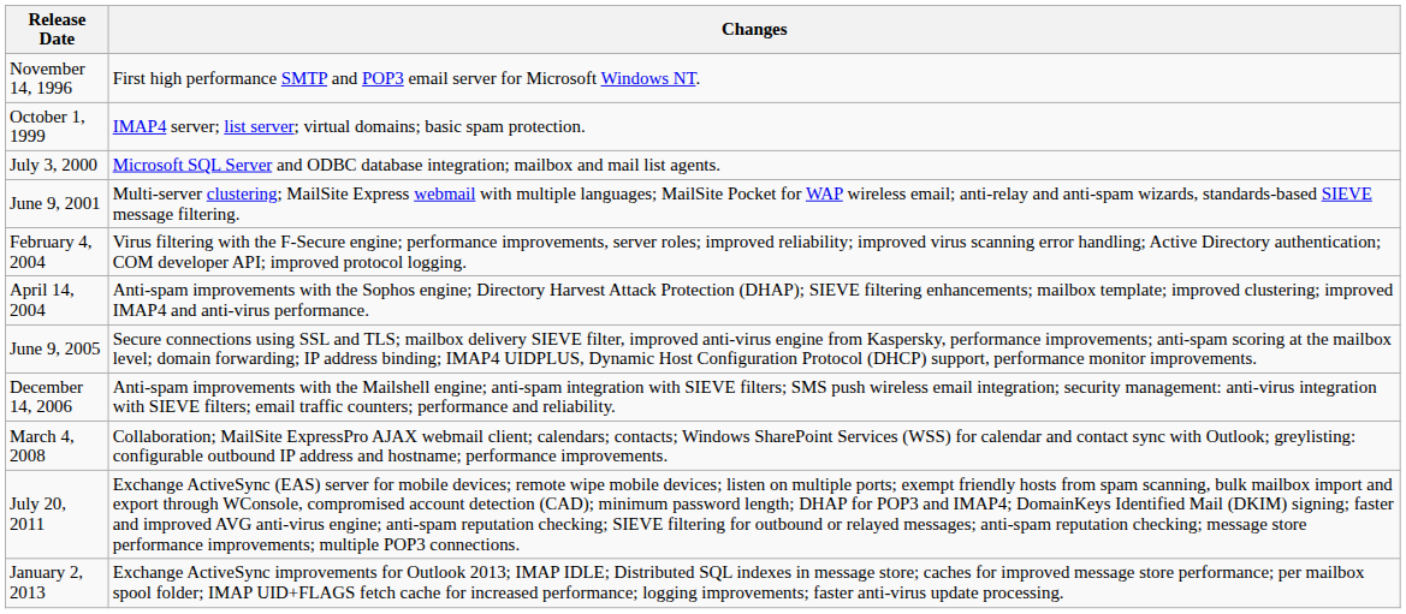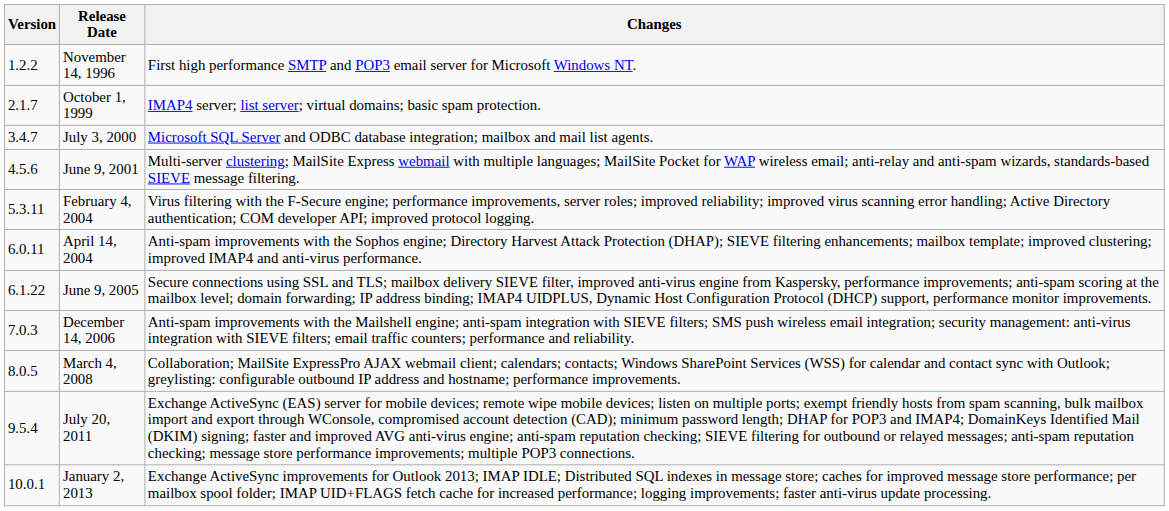+ column: Version | 1.2.2 | 2.1.7 | 3.4.7 | 4.5.6 | 5.3.11 | 6.0.11 | 6.1.22 | 7.0.3 | 8.0.5 | 9.5.4 | 10.0.1
